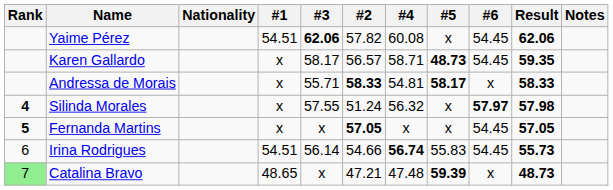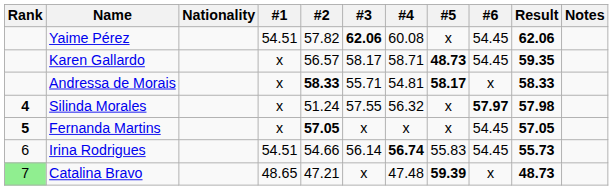columns swapped: #2 <-> #3
